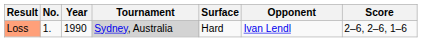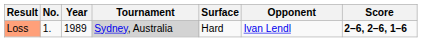Loss | Year: 1990 -> 1989
Loss | Score: normal -> bold
